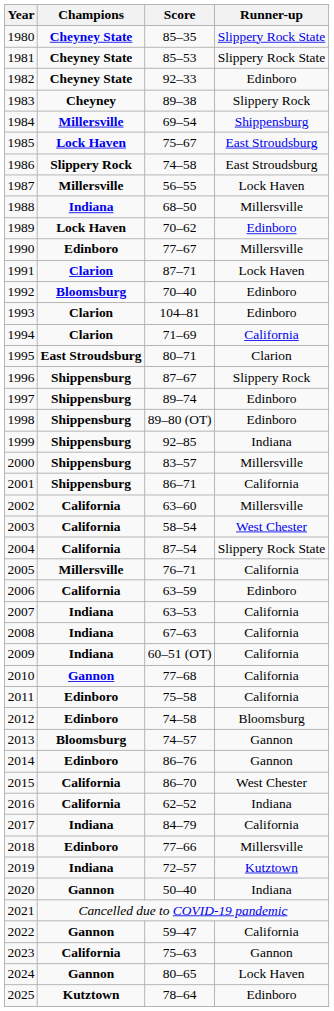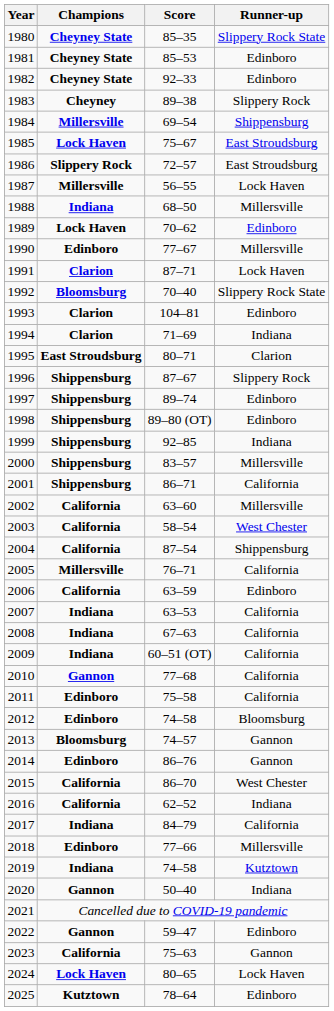1981 | Runner-up: Slippery Rock State -> Edinboro
1986 | Score: 74–58 -> 72–57
1992 | Runner-up: Edinboro -> Slippery Rock State
1994 | Runner-up: California -> Indiana
2004 | Runner-up: Slippery Rock State -> Shippensburg
2019 | Score: 72–57 -> 74–58
2022 | Runner-up: California -> Edinboro
2024 | Champions: Gannon -> Lock Haven
